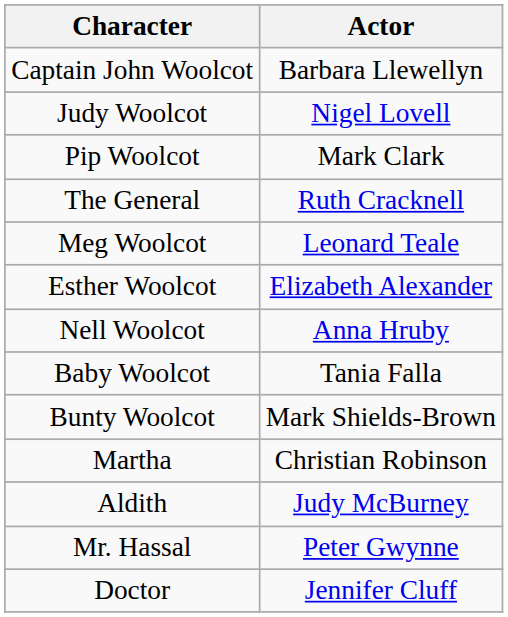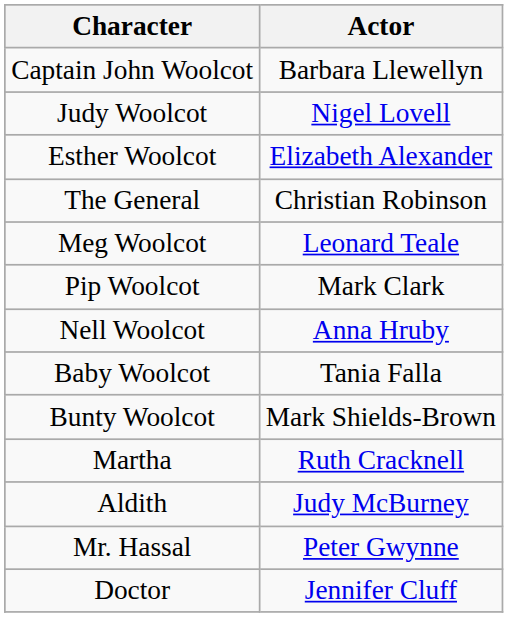rows swapped: Esther Woolcot <-> Pip Woolcot
The General | Actor: Ruth Cracknell -> Christian Robinson
Martha | Actor: Christian Robinson -> Ruth Cracknell
